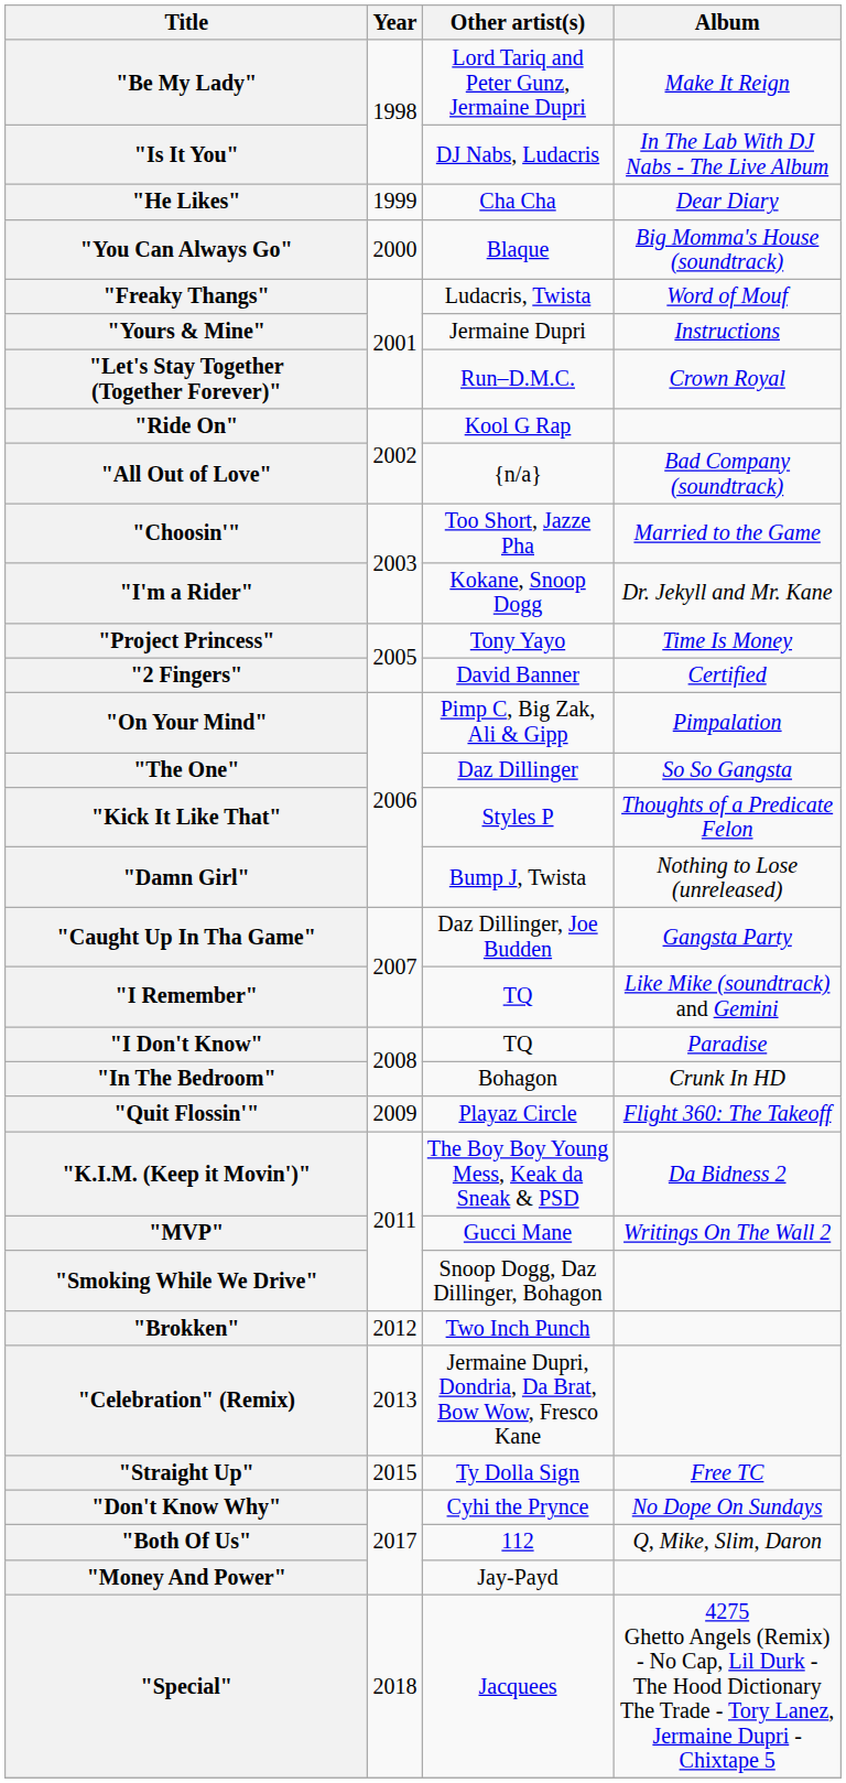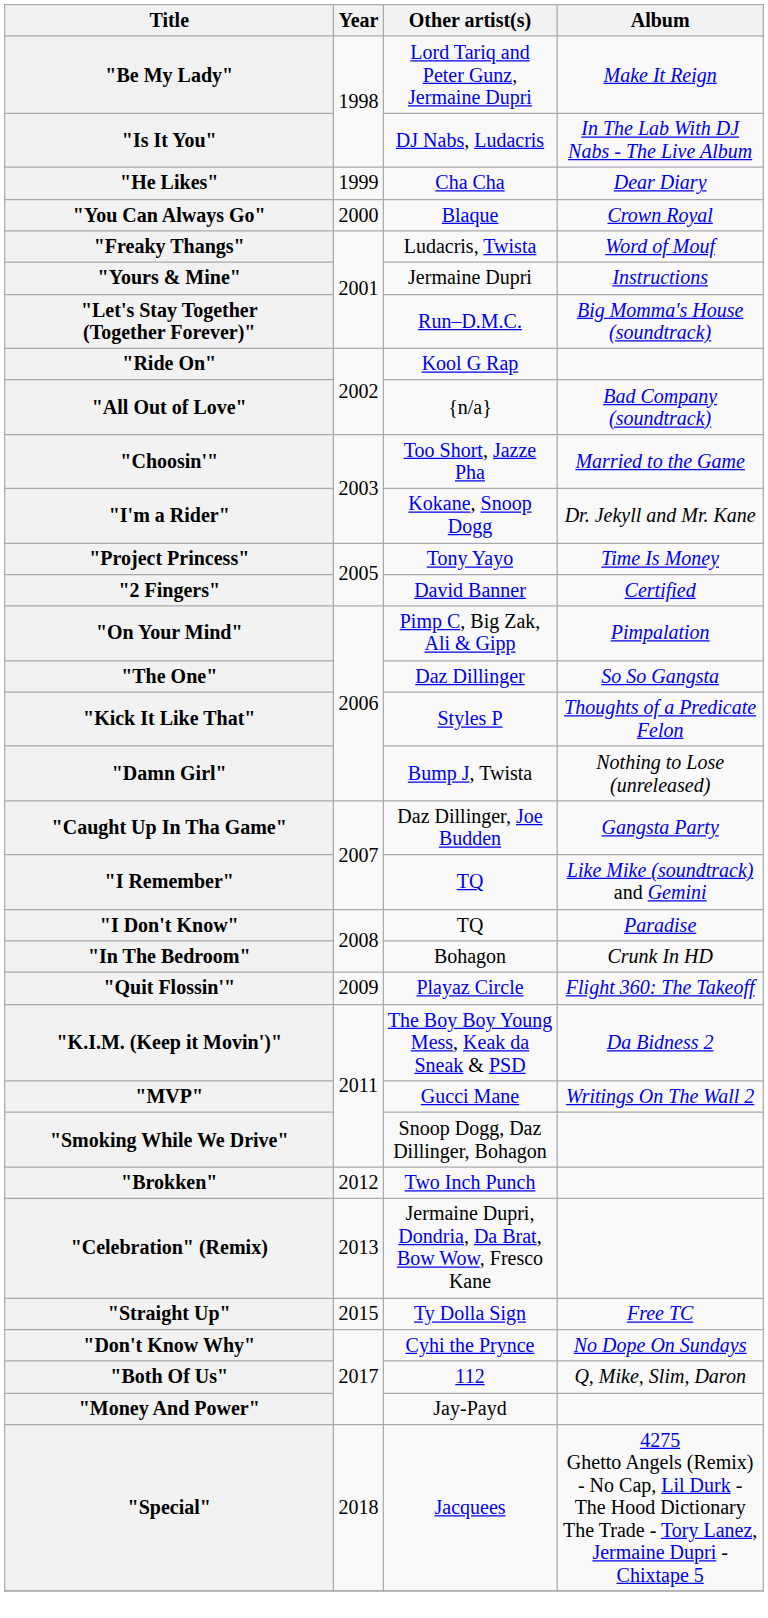"You Can Always Go" | Album: Big Momma's House (soundtrack) -> Crown Royal
"Let's Stay Together (Together Forever)" | Album: Crown Royal -> Big Momma's House (soundtrack)
